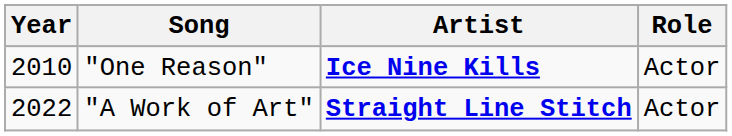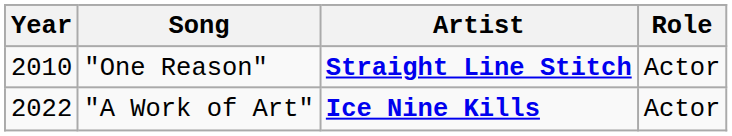"One Reason" | Artist: Ice Nine Kills -> Straight Line Stitch
"A Work of Art" | Artist: Straight Line Stitch -> Ice Nine Kills
